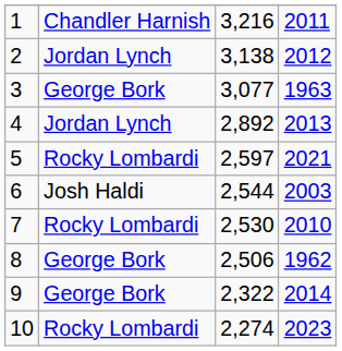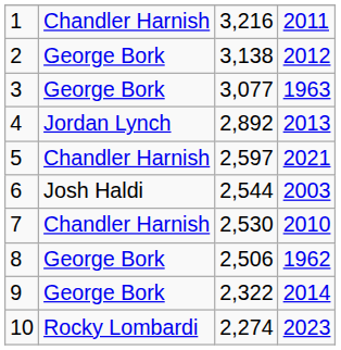2 | column 2: Jordan Lynch -> George Bork
5 | column 2: Rocky Lombardi -> Chandler Harnish
7 | column 2: Rocky Lombardi -> Chandler Harnish
